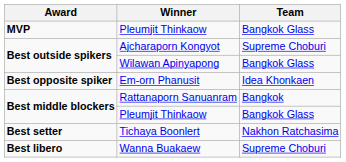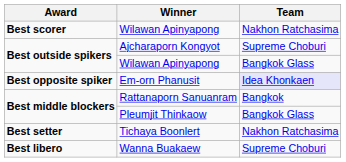- row: MVP | Pleumjit Thinkaow | Bangkok Glass
+ row: Best scorer | Wilawan Apinyapong | Nakhon Ratchasima
Best opposite spiker | Team: no background -> lavender background
